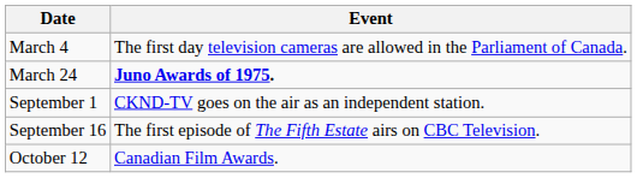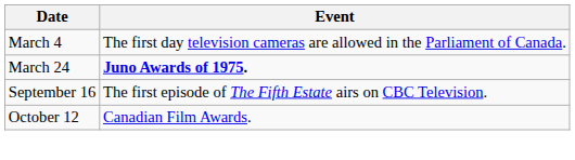- row: September 1 | CKND-TV goes on the air as an independent station.
